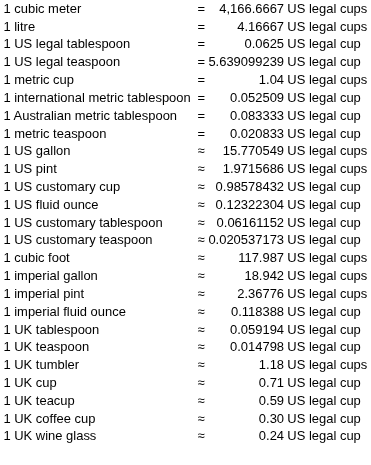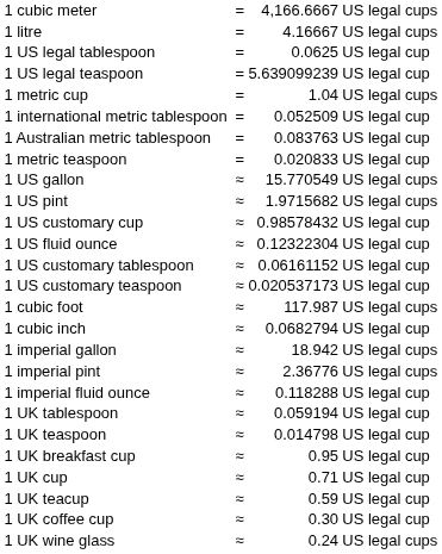1 Australian metric tablespoon | column 3: 0.083333 -> 0.083763
1 US pint | column 3: 1.9715686 -> 1.9715682
+ row: 1 cubic inch | ≈ | 0.0682794 | US legal cup
1 imperial fluid ounce | column 3: 0.118388 -> 0.118288
- row: 1 UK tumbler | ≈ | 1.18 | US legal cups
+ row: 1 UK breakfast cup | ≈ | 0.95 | US legal cup
1 UK wine glass | column 4: US legal cup -> US legal cups
